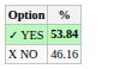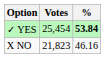+ column: Votes | 25,454 | 21,823
